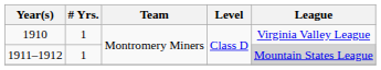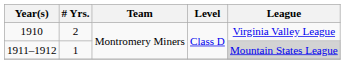1910 | # Yrs.: 1 -> 2
